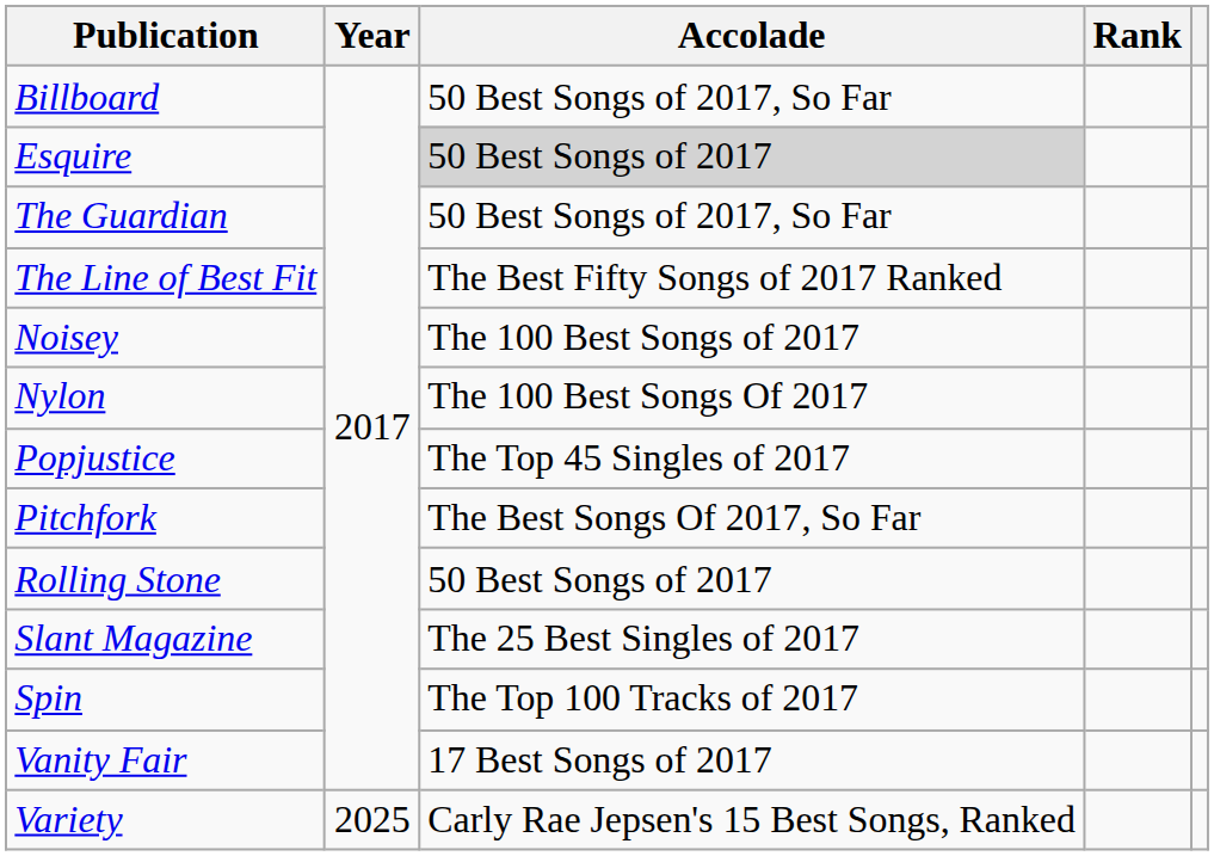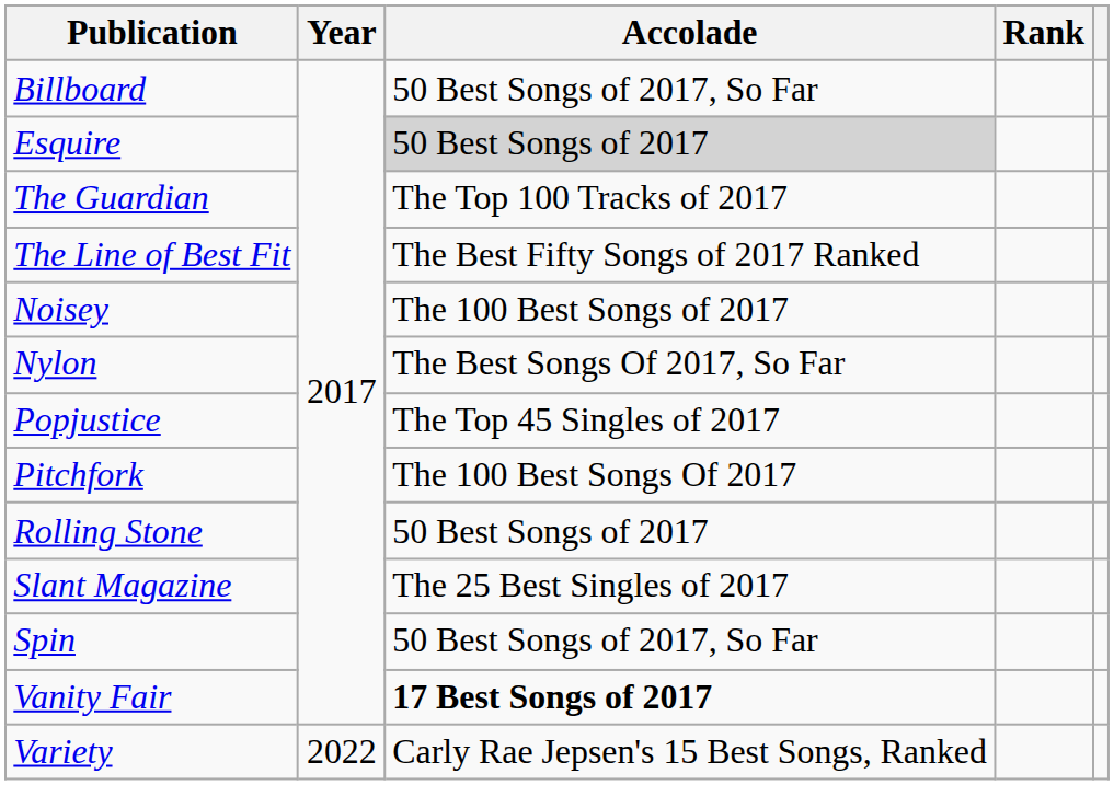The Guardian | Accolade: 50 Best Songs of 2017, So Far -> The Top 100 Tracks of 2017
Nylon | Accolade: The 100 Best Songs Of 2017 -> The Best Songs Of 2017, So Far
Pitchfork | Accolade: The Best Songs Of 2017, So Far -> The 100 Best Songs Of 2017
Spin | Accolade: The Top 100 Tracks of 2017 -> 50 Best Songs of 2017, So Far
Vanity Fair | Accolade: normal -> bold
Variety | Year: 2025 -> 2022
